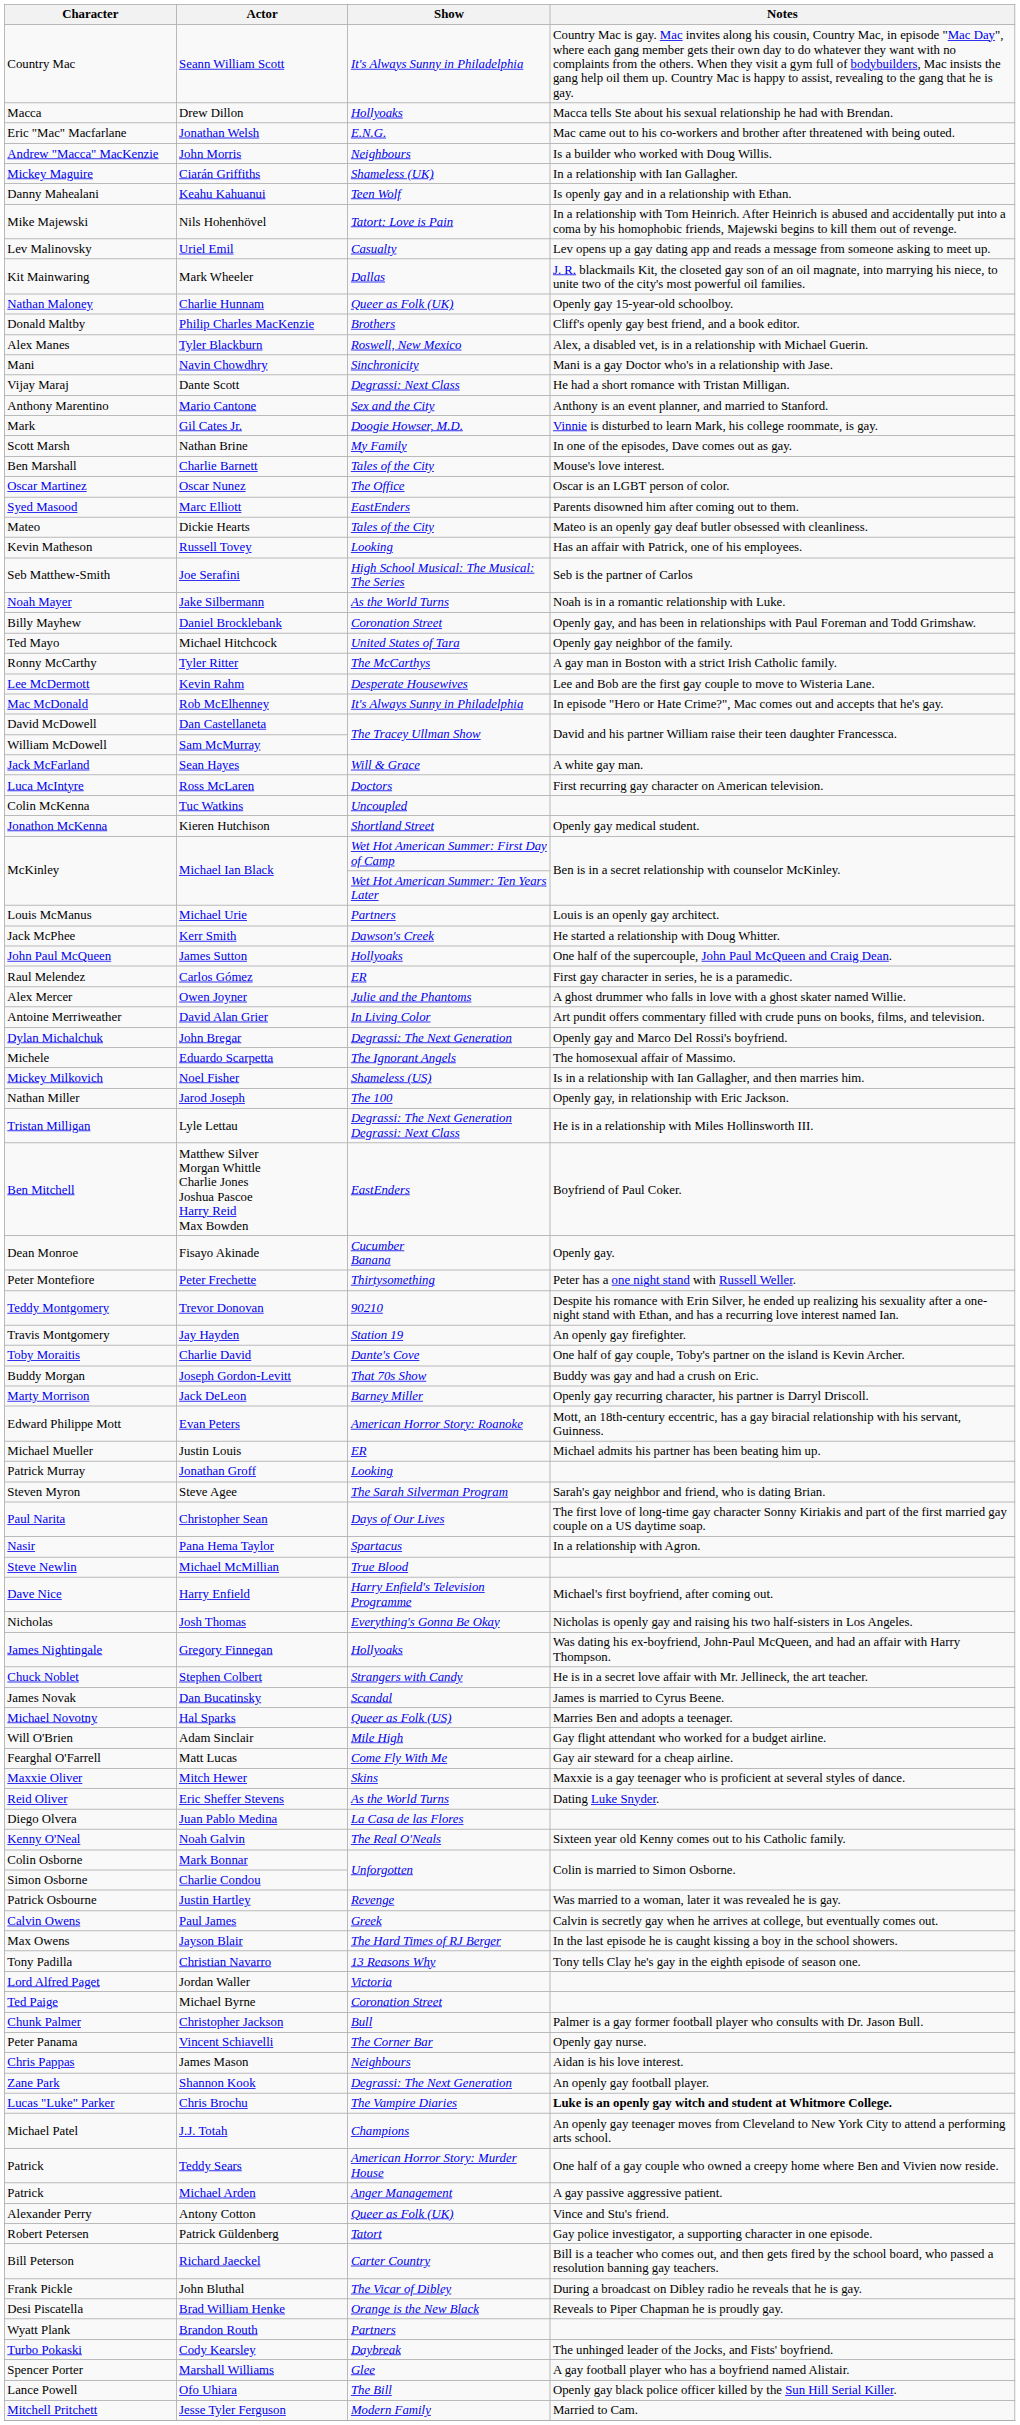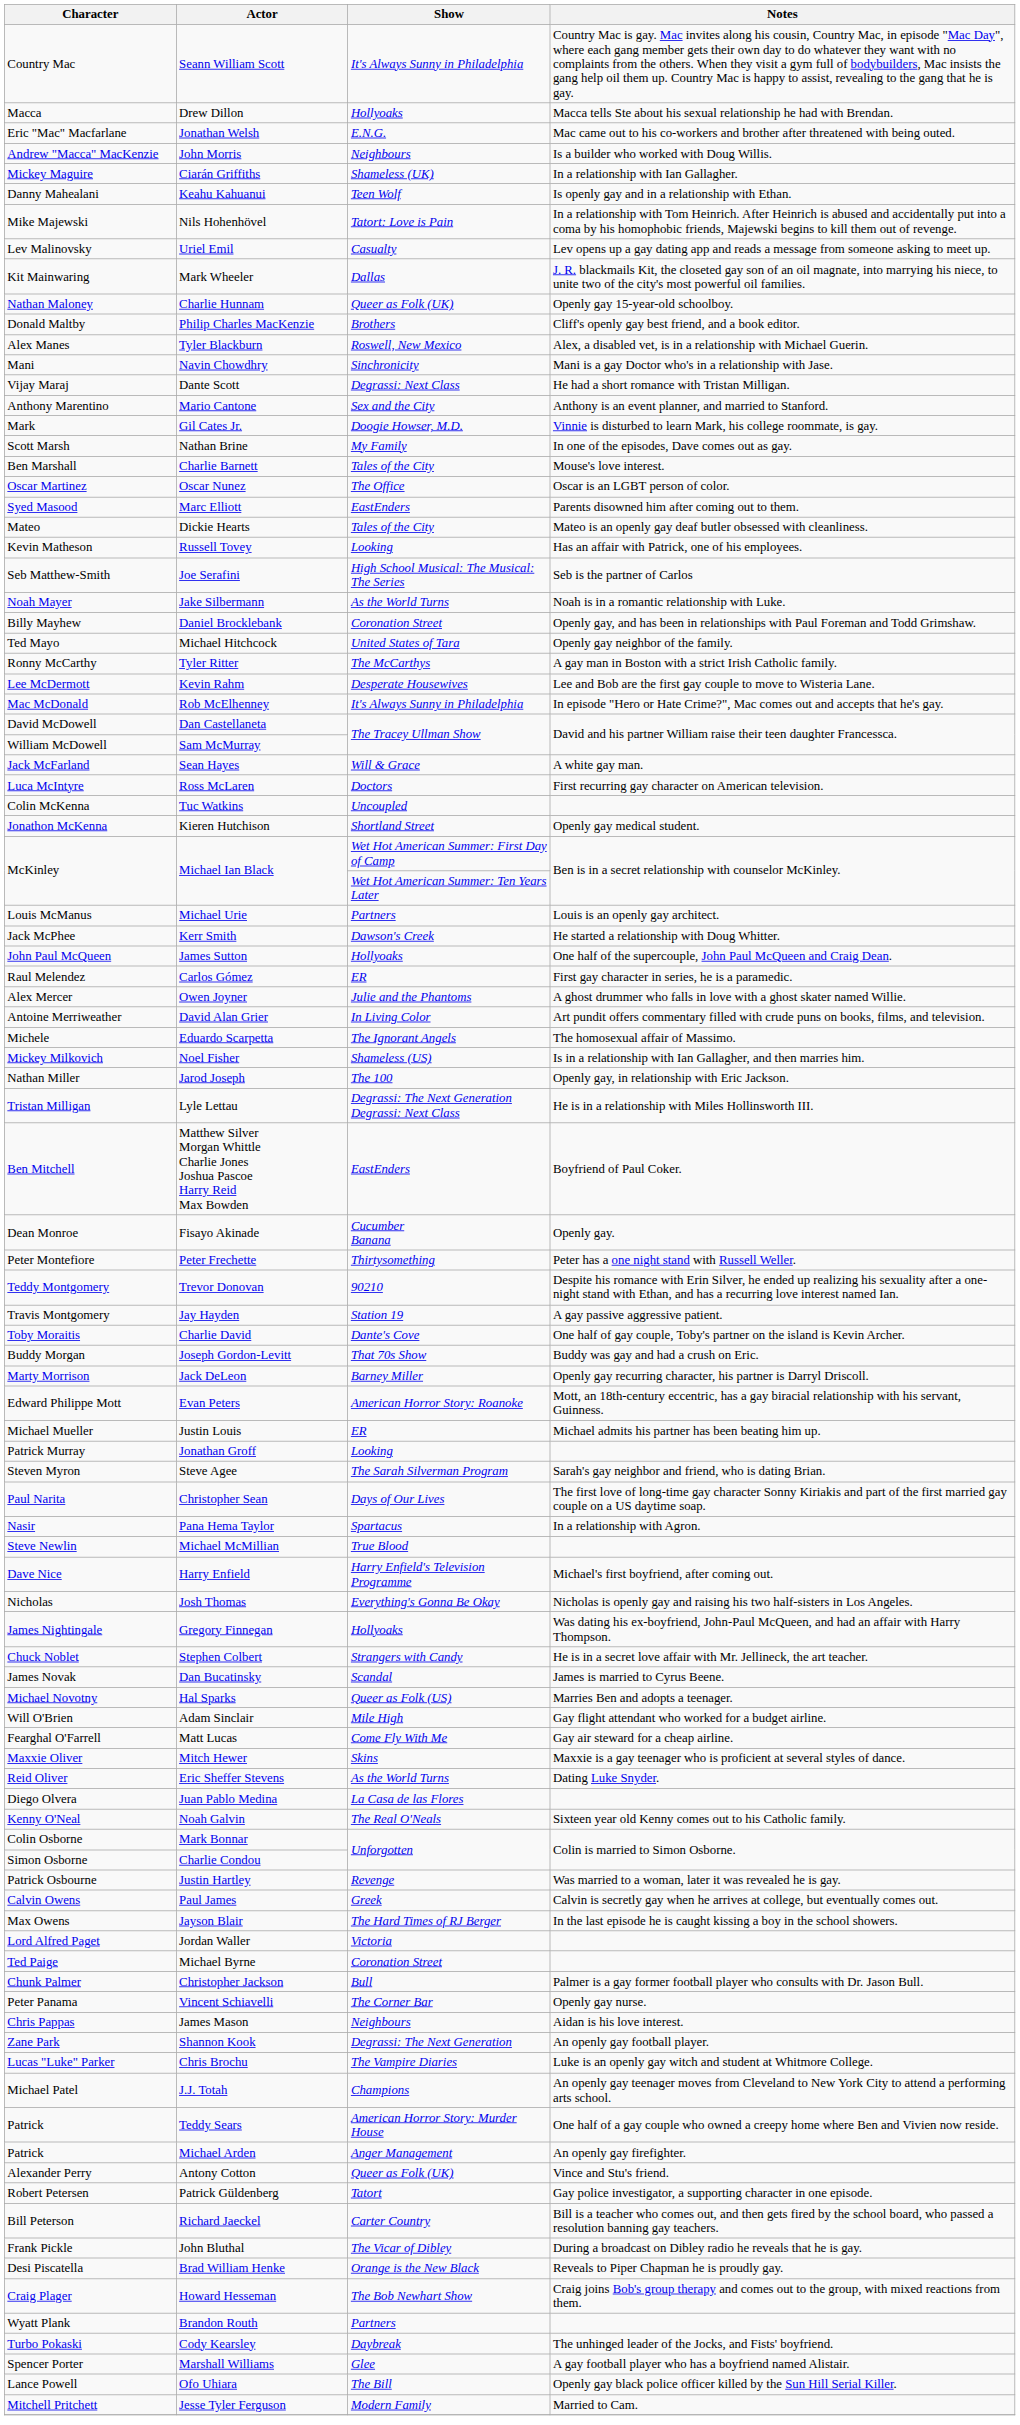- row: Dylan Michalchuk | John Bregar | Degrassi: The Next Generation | Openly gay and Marco Del Rossi's boyfriend.
Jay Hayden | Notes: An openly gay firefighter. -> A gay passive aggressive patient.
- row: Tony Padilla | Christian Navarro | 13 Reasons Why | Tony tells Clay he's gay in the eighth episode of season one.
Chris Brochu | Notes: bold -> normal
Michael Arden | Notes: A gay passive aggressive patient. -> An openly gay firefighter.
+ row: Craig Plager | Howard Hesseman | The Bob Newhart Show | Craig joins Bob's group therapy and comes out to the group, with mixed reactions from them.
